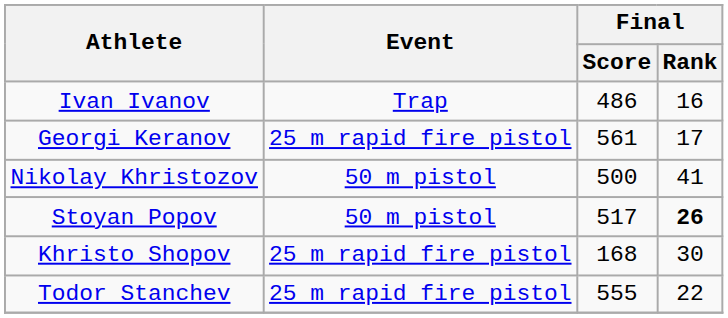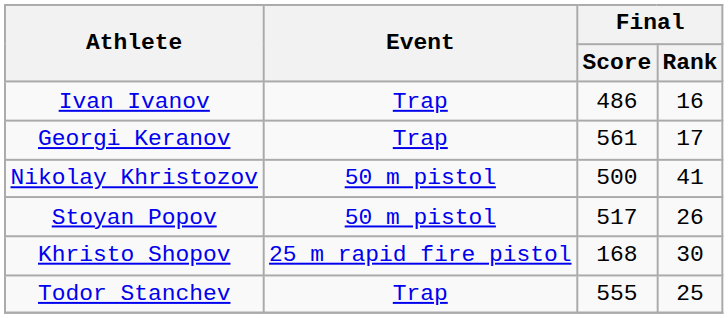Georgi Keranov | Event: 25 m rapid fire pistol -> Trap
Stoyan Popov | Final / Rank: bold -> normal
Todor Stanchev | Event: 25 m rapid fire pistol -> Trap
Todor Stanchev | Final / Rank: 22 -> 25
